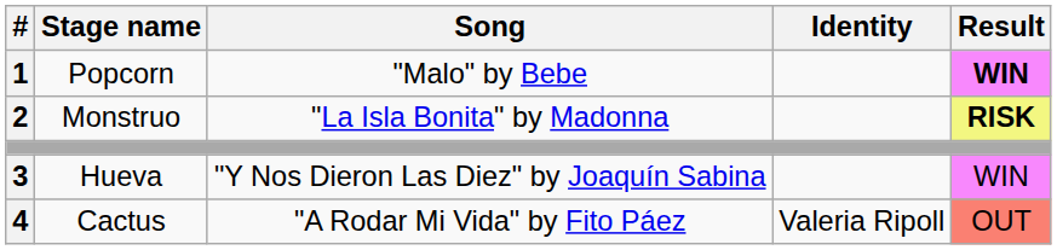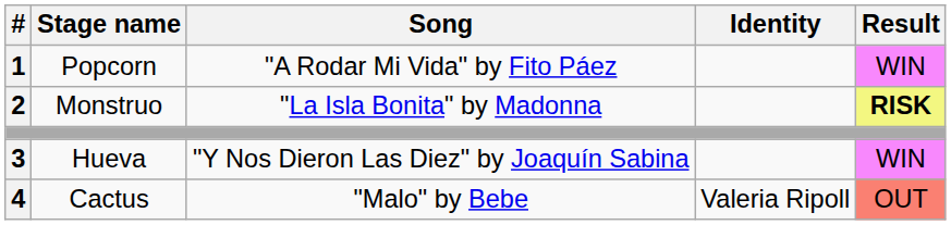Popcorn | Song: "Malo" by Bebe -> "A Rodar Mi Vida" by Fito Páez
Popcorn | Result: bold -> normal
Cactus | Song: "A Rodar Mi Vida" by Fito Páez -> "Malo" by Bebe
